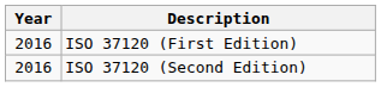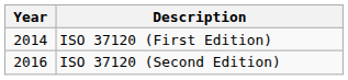ISO 37120 (First Edition) | Year: 2016 -> 2014
